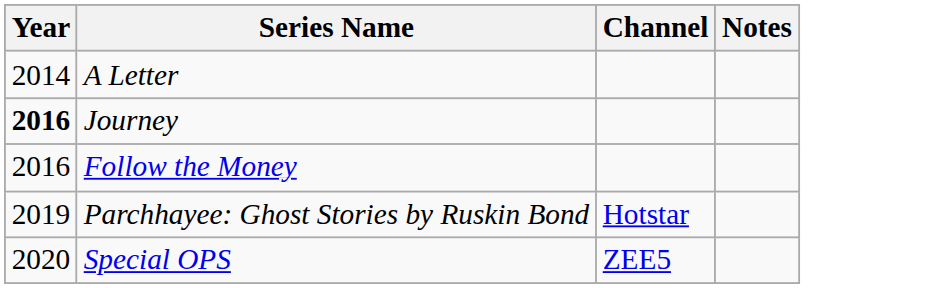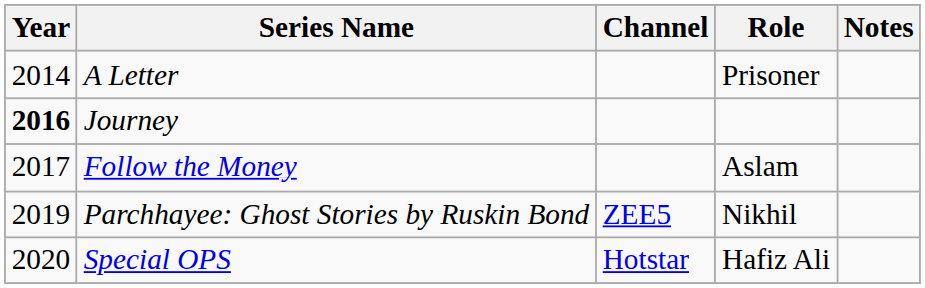+ column: Role | Prisoner | Aslam | Nikhil | Hafiz Ali
Follow the Money | Year: 2016 -> 2017
Parchhayee: Ghost Stories by Ruskin Bond | Channel: Hotstar -> ZEE5
Special OPS | Channel: ZEE5 -> Hotstar
